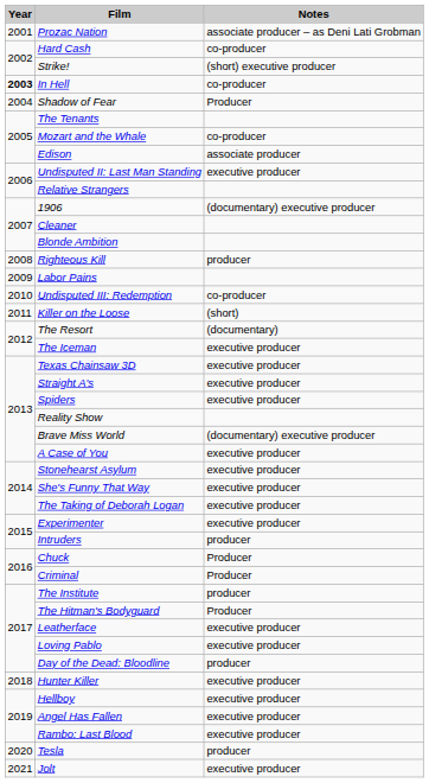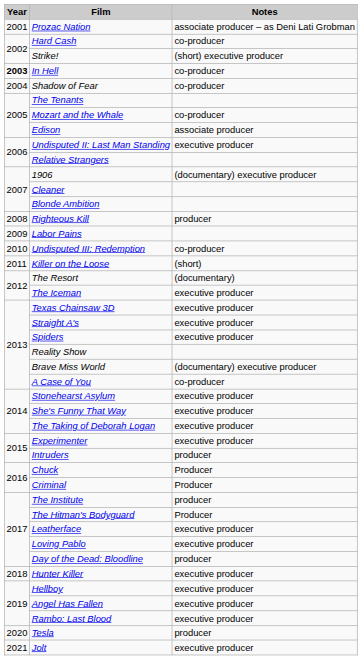Shadow of Fear | Notes: Producer -> co-producer
A Case of You | Notes: executive producer -> co-producer
